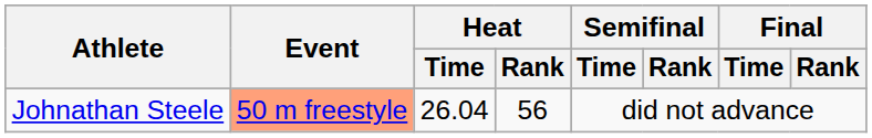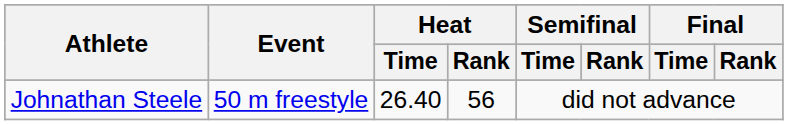Johnathan Steele | Event: lightsalmon background -> no background
Johnathan Steele | Heat / Time: 26.04 -> 26.40
